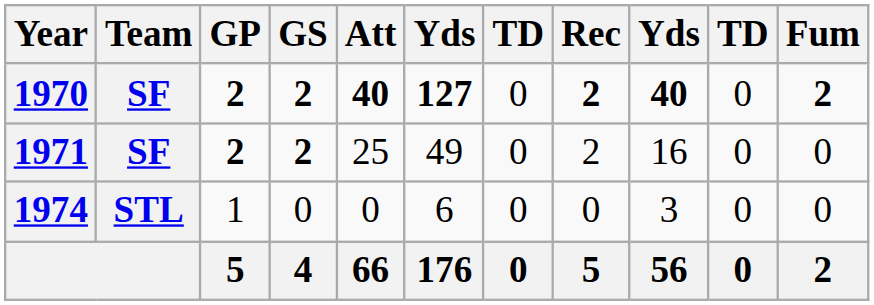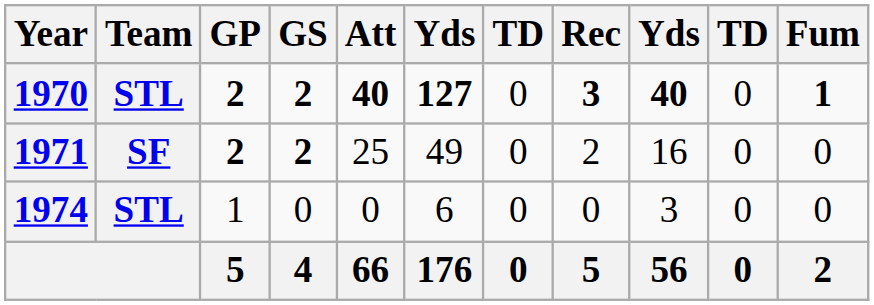1970 | Team: SF -> STL
1970 | Rec: 2 -> 3
1970 | Fum: 2 -> 1
